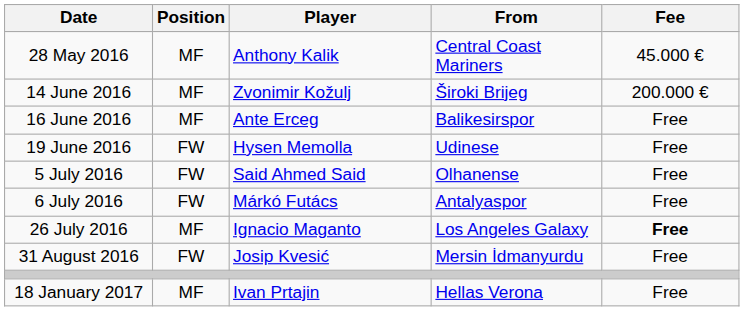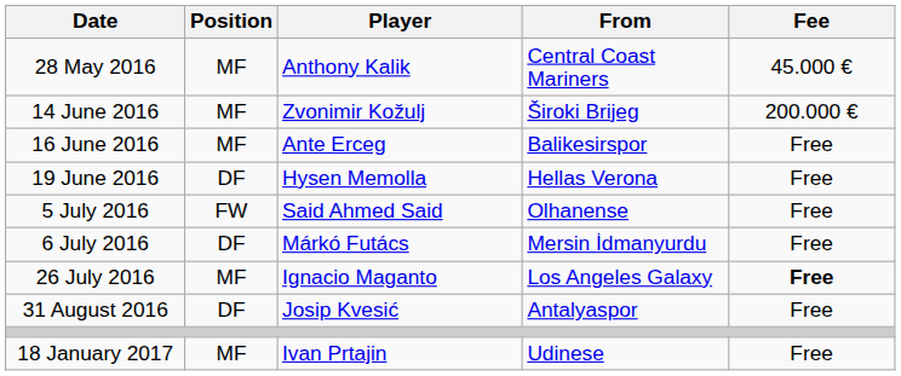19 June 2016 | Position: FW -> DF
19 June 2016 | From: Udinese -> Hellas Verona
6 July 2016 | Position: FW -> DF
6 July 2016 | From: Antalyaspor -> Mersin İdmanyurdu
31 August 2016 | Position: FW -> DF
31 August 2016 | From: Mersin İdmanyurdu -> Antalyaspor
18 January 2017 | From: Hellas Verona -> Udinese
